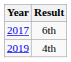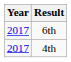4th | Year: 2019 -> 2017
